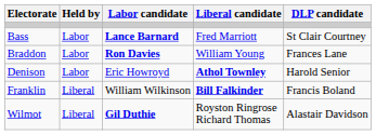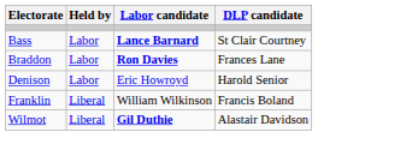- column: Liberal candidate | Fred Marriott | William Young | Athol Townley | Bill Falkinder | Royston Ringrose Richard Thomas
